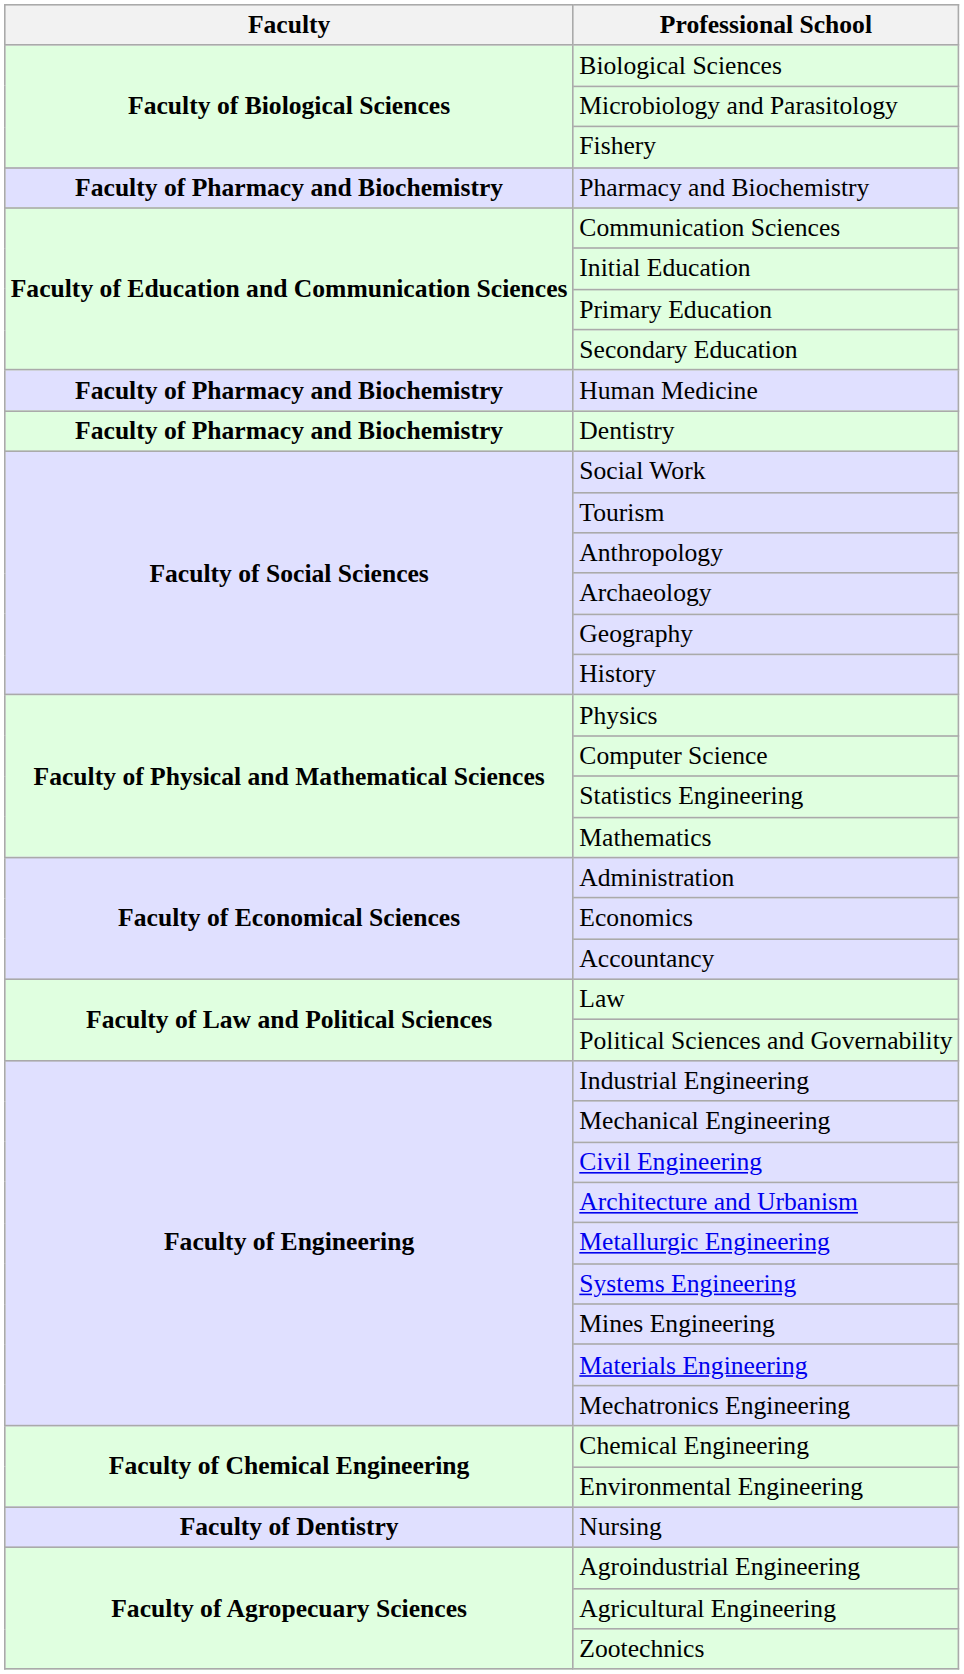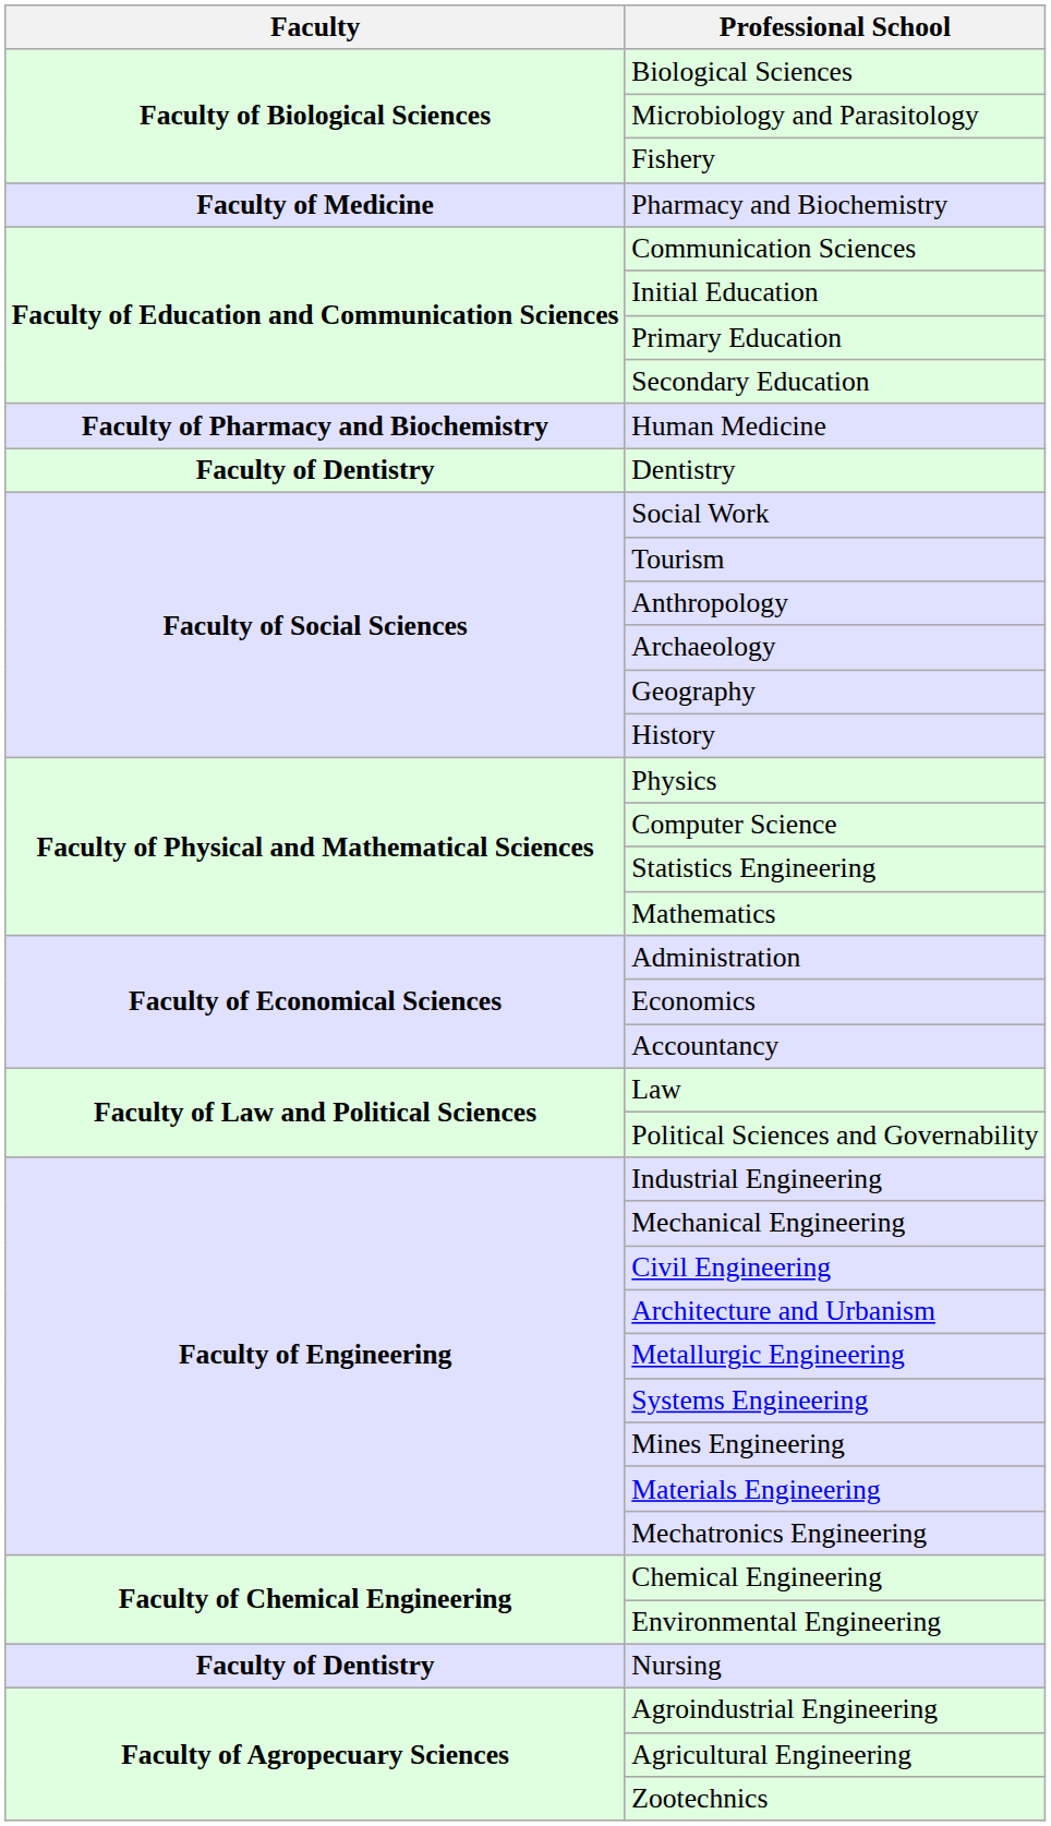Pharmacy and Biochemistry | Faculty: Faculty of Pharmacy and Biochemistry -> Faculty of Medicine
Dentistry | Faculty: Faculty of Pharmacy and Biochemistry -> Faculty of Dentistry
